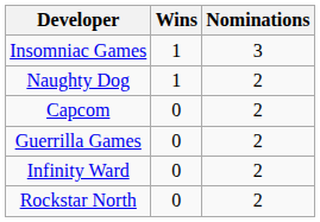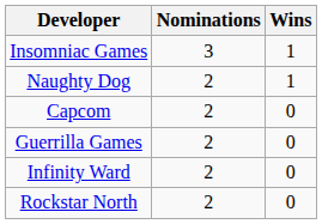columns swapped: Nominations <-> Wins
